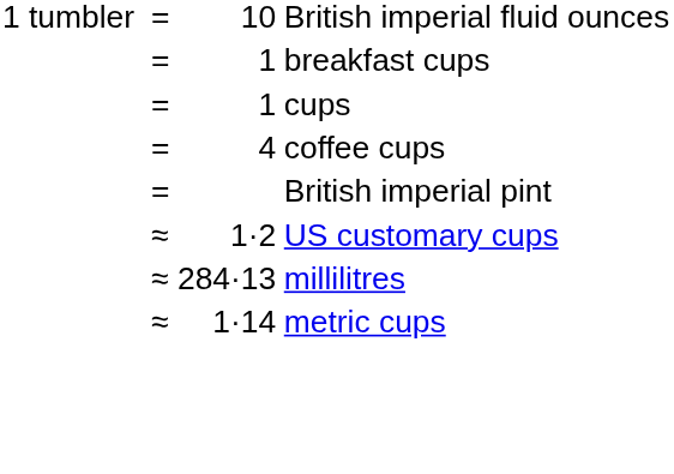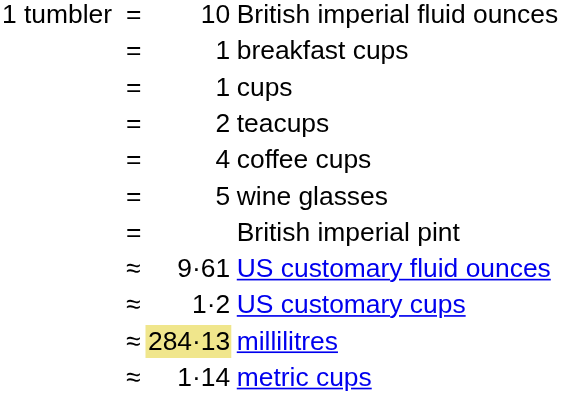+ row: = | 2 | teacups
+ row: = | 5 | wine glasses
+ row: ≈ | 9·61 | US customary fluid ounces
millilitres | column 3: no background -> khaki background
